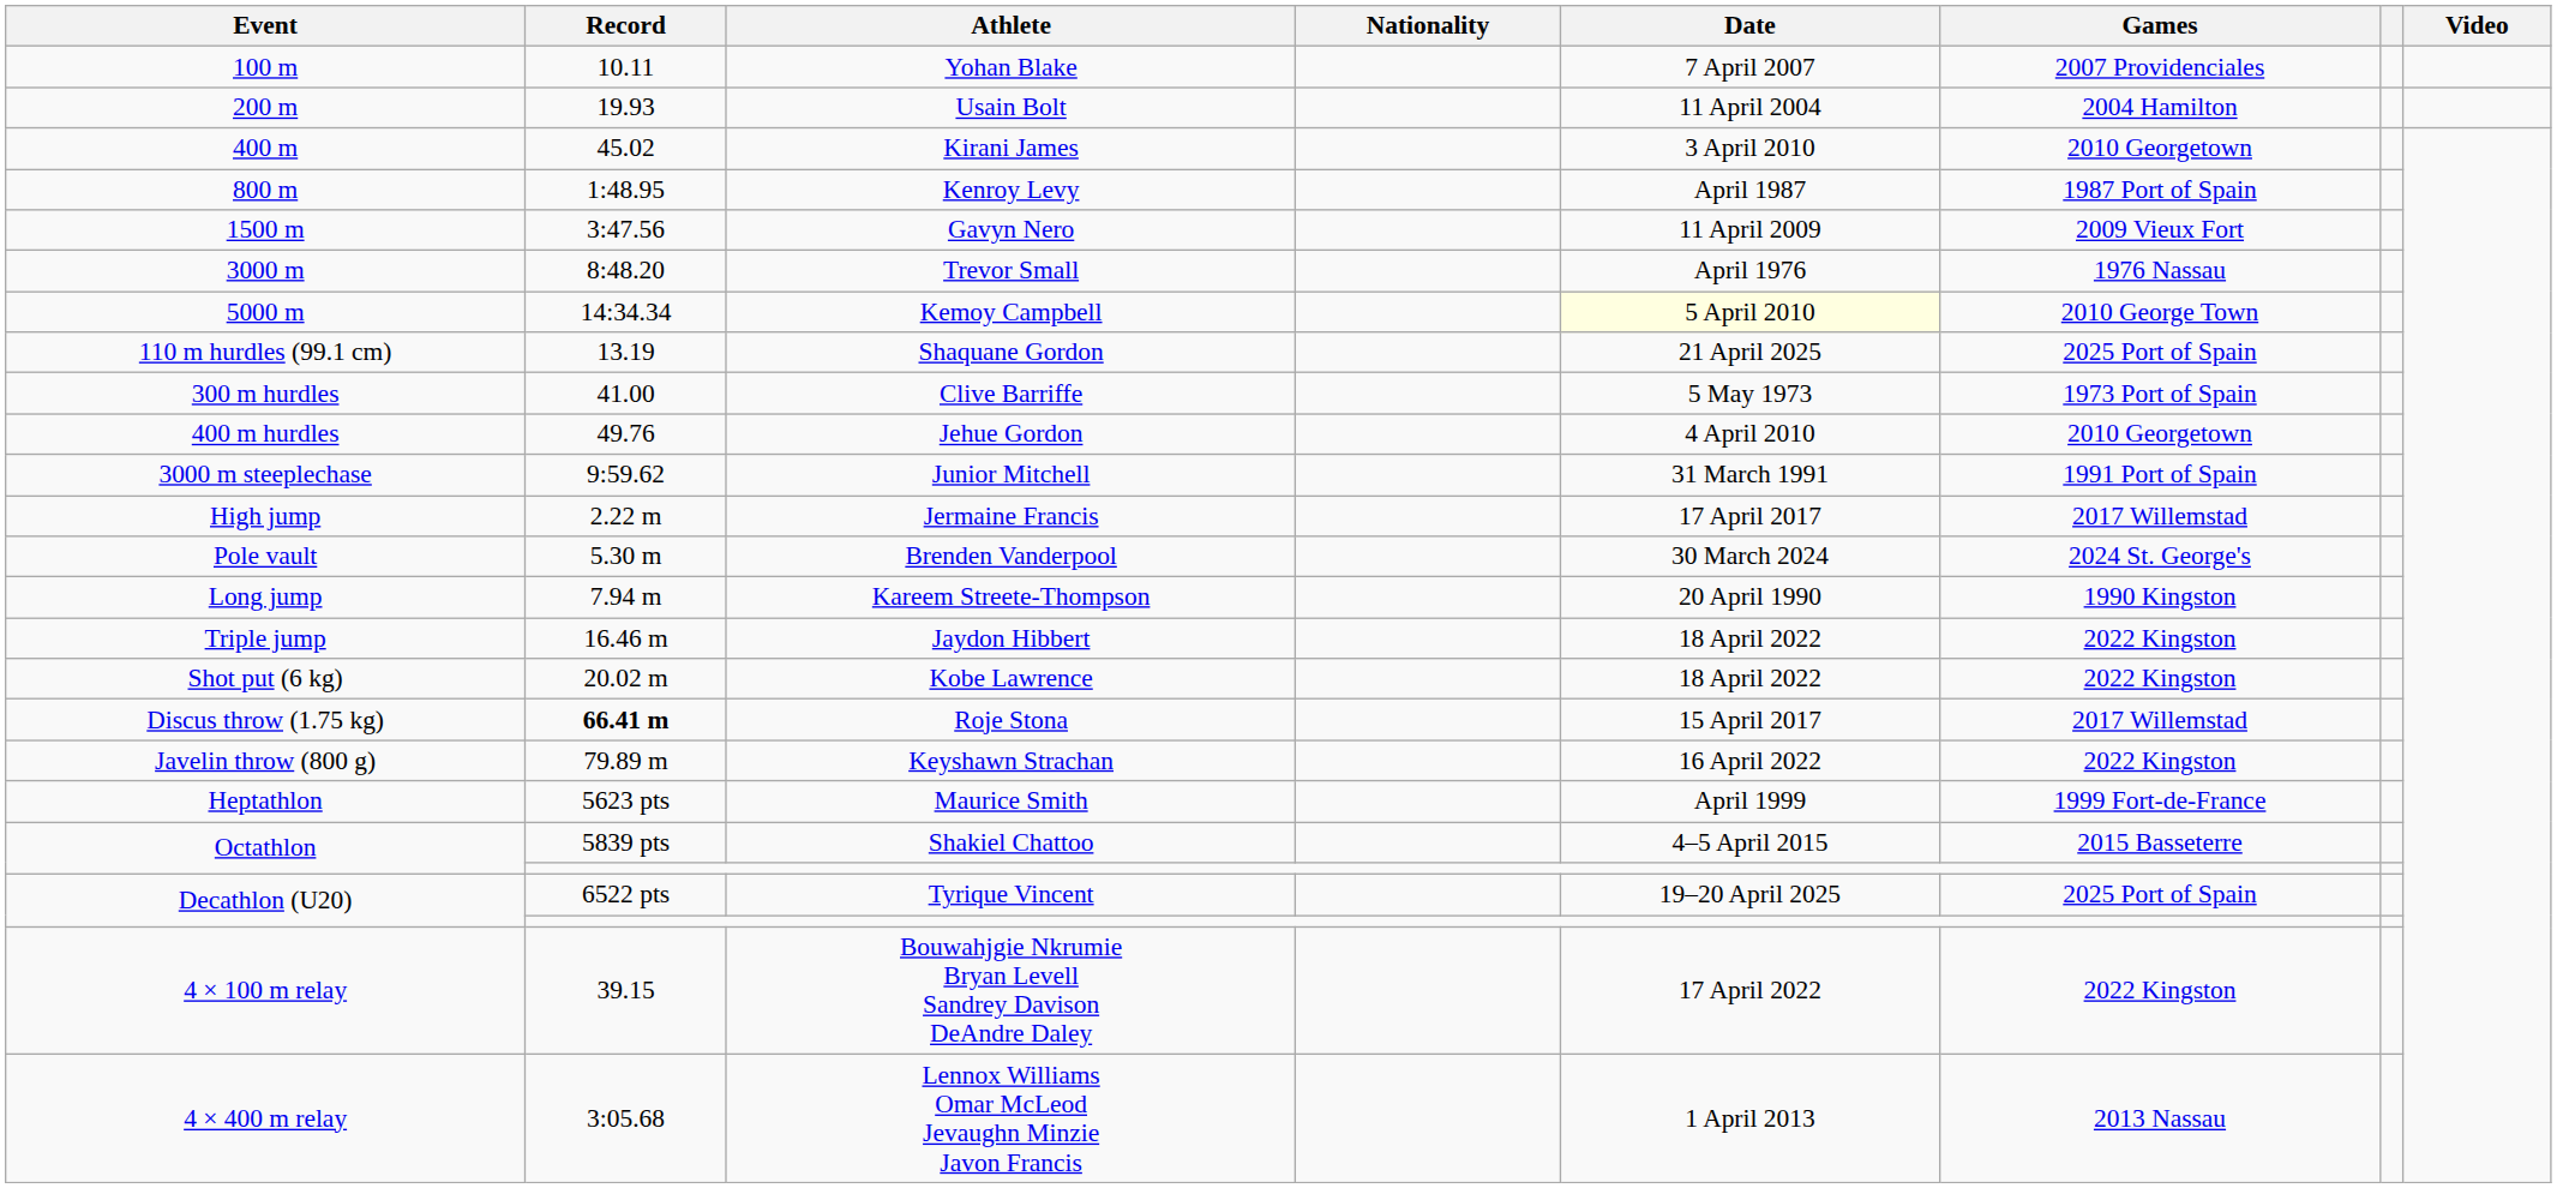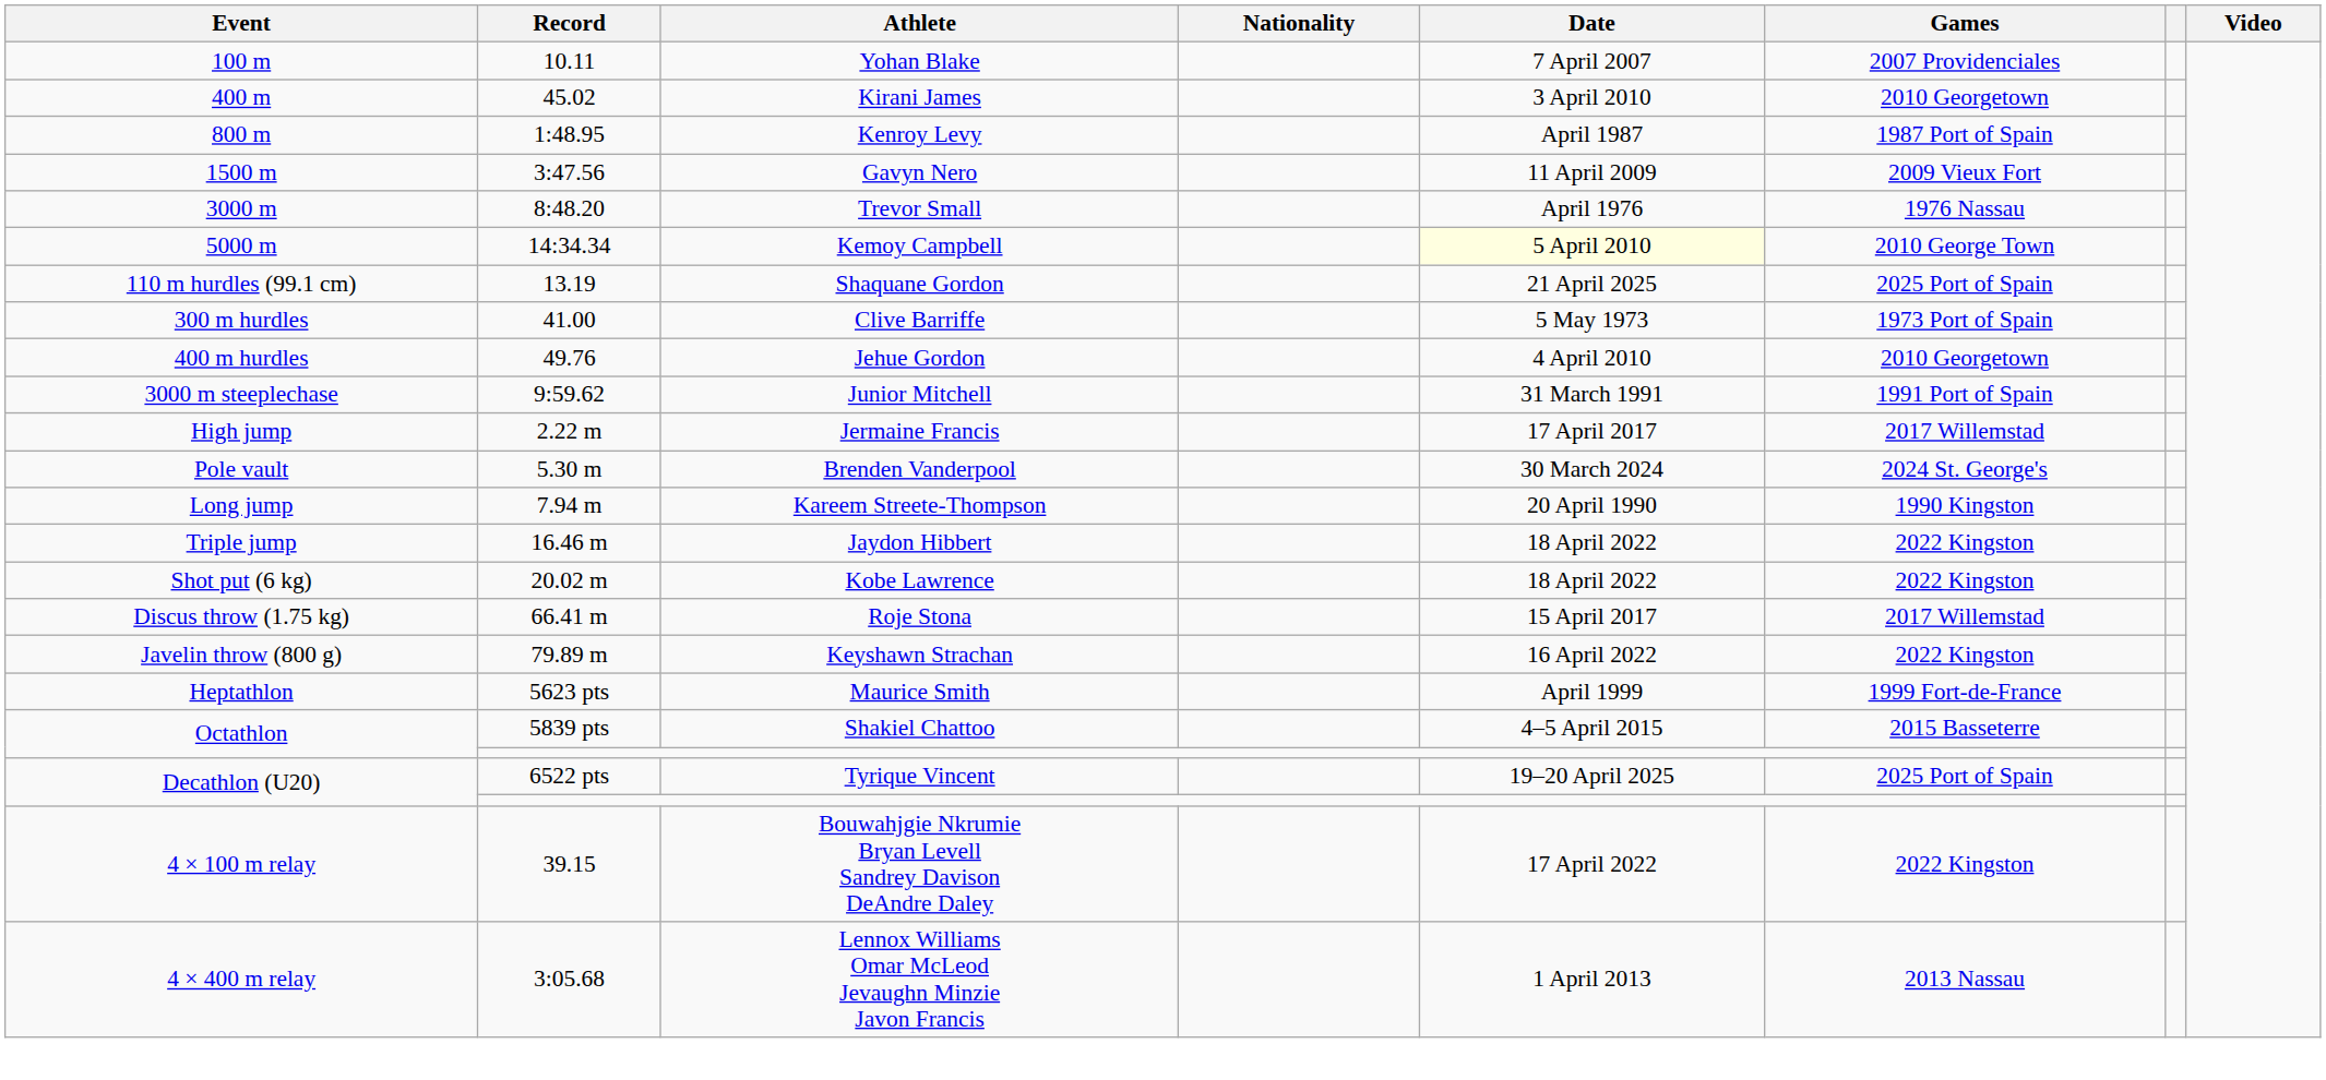- row: 200 m | 19.93 | Usain Bolt | 11 April 2004 | 2004 Hamilton
Roje Stona | Record: bold -> normal
